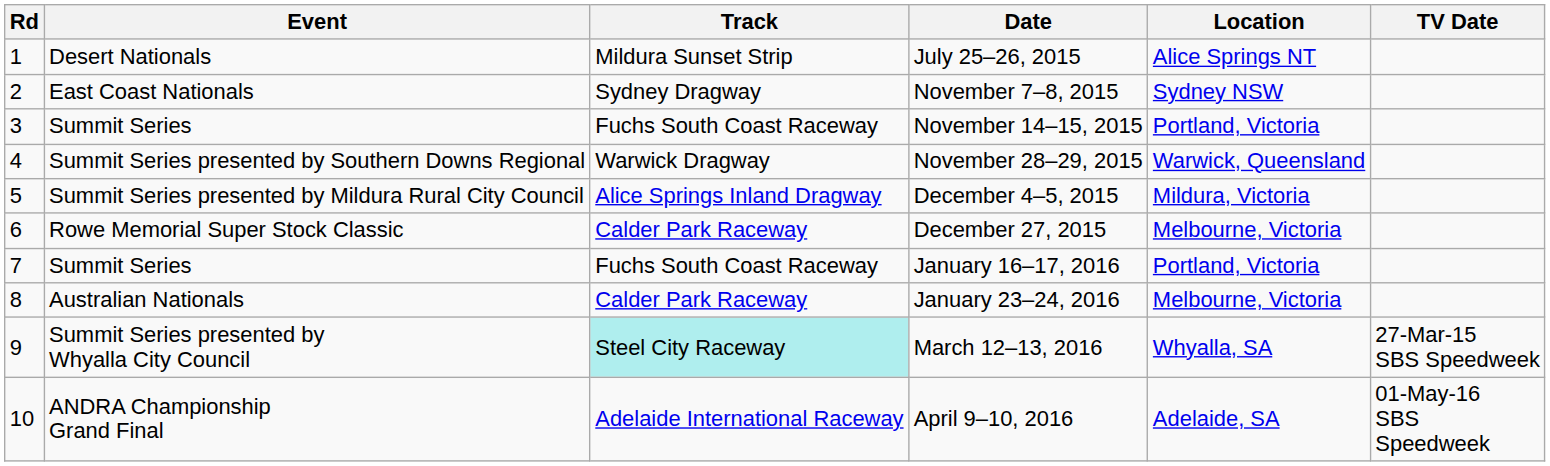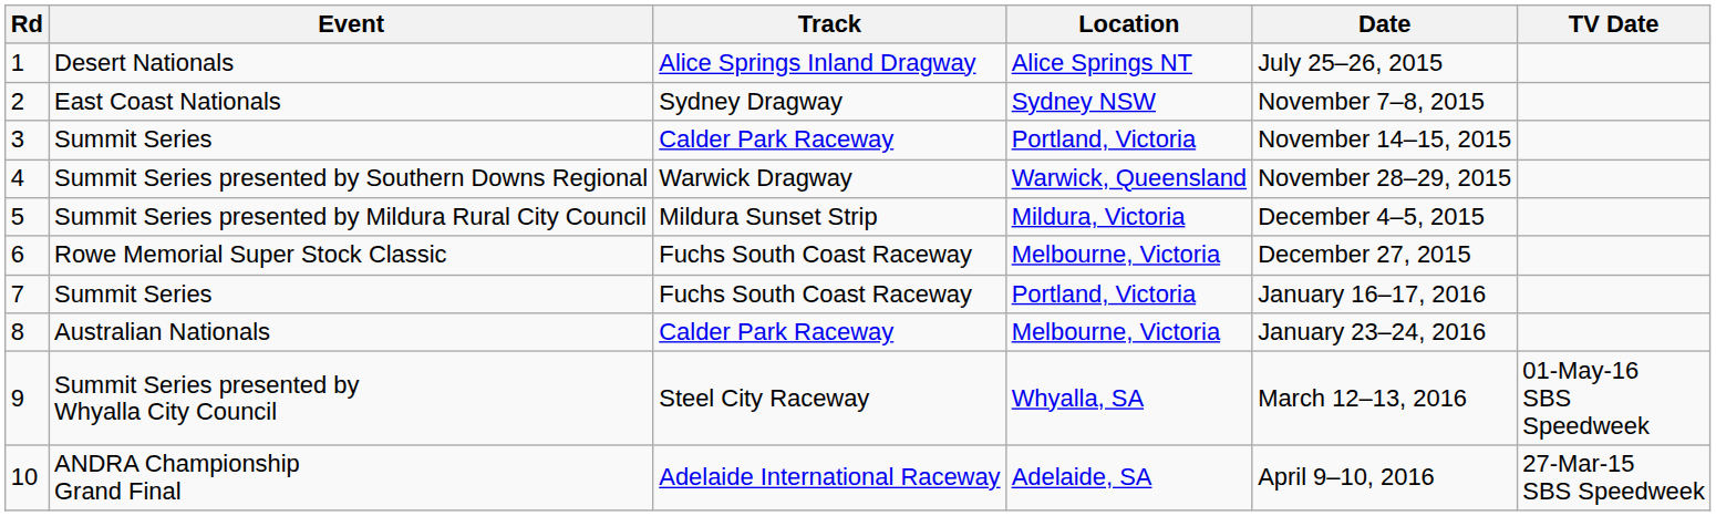columns swapped: Location <-> Date
Desert Nationals | Track: Mildura Sunset Strip -> Alice Springs Inland Dragway
3 / Summit Series | Track: Fuchs South Coast Raceway -> Calder Park Raceway
Summit Series presented by Mildura Rural City Council | Track: Alice Springs Inland Dragway -> Mildura Sunset Strip
Rowe Memorial Super Stock Classic | Track: Calder Park Raceway -> Fuchs South Coast Raceway
Summit Series presented by Whyalla City Council | Track: paleturquoise background -> no background
Summit Series presented by Whyalla City Council | TV Date: 27-Mar-15 SBS Speedweek -> 01-May-16 SBS Speedweek
ANDRA Championship Grand Final | TV Date: 01-May-16 SBS Speedweek -> 27-Mar-15 SBS Speedweek
